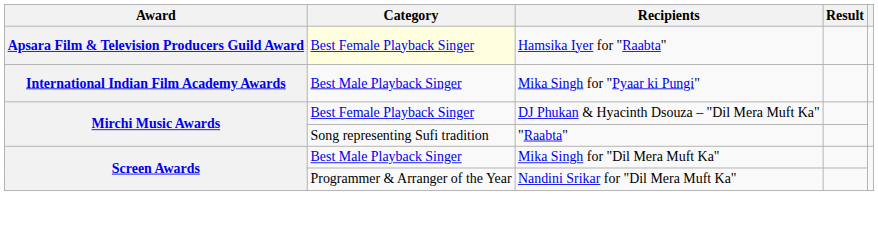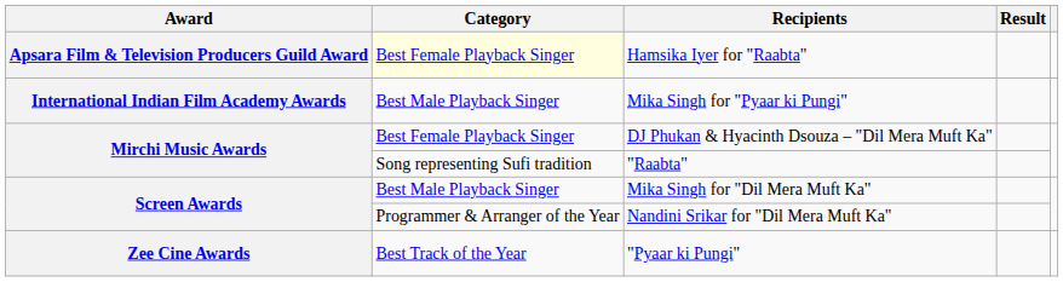+ row: Zee Cine Awards | Best Track of the Year | "Pyaar ki Pungi"
